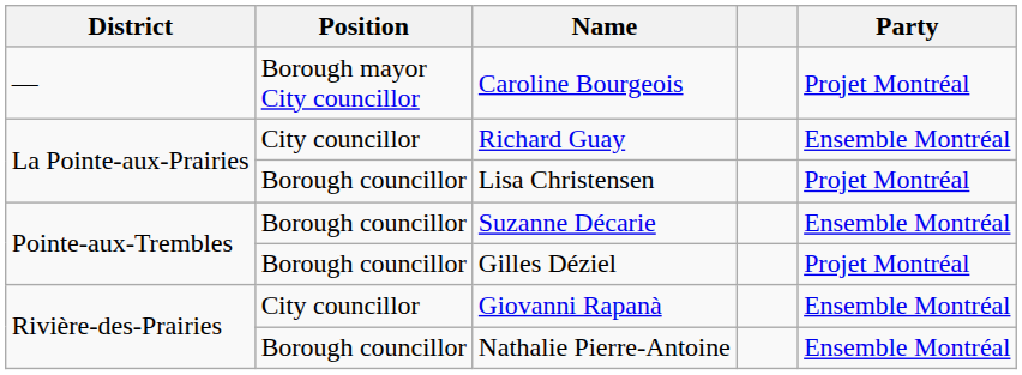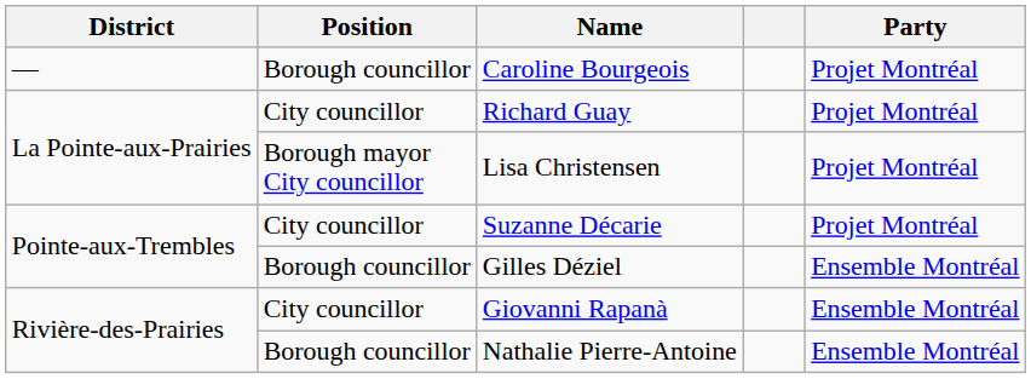Caroline Bourgeois | Position: Borough mayor City councillor -> Borough councillor
Richard Guay | Party: Ensemble Montréal -> Projet Montréal
Lisa Christensen | Position: Borough councillor -> Borough mayor City councillor
Suzanne Décarie | Position: Borough councillor -> City councillor
Suzanne Décarie | Party: Ensemble Montréal -> Projet Montréal
Gilles Déziel | Party: Projet Montréal -> Ensemble Montréal
